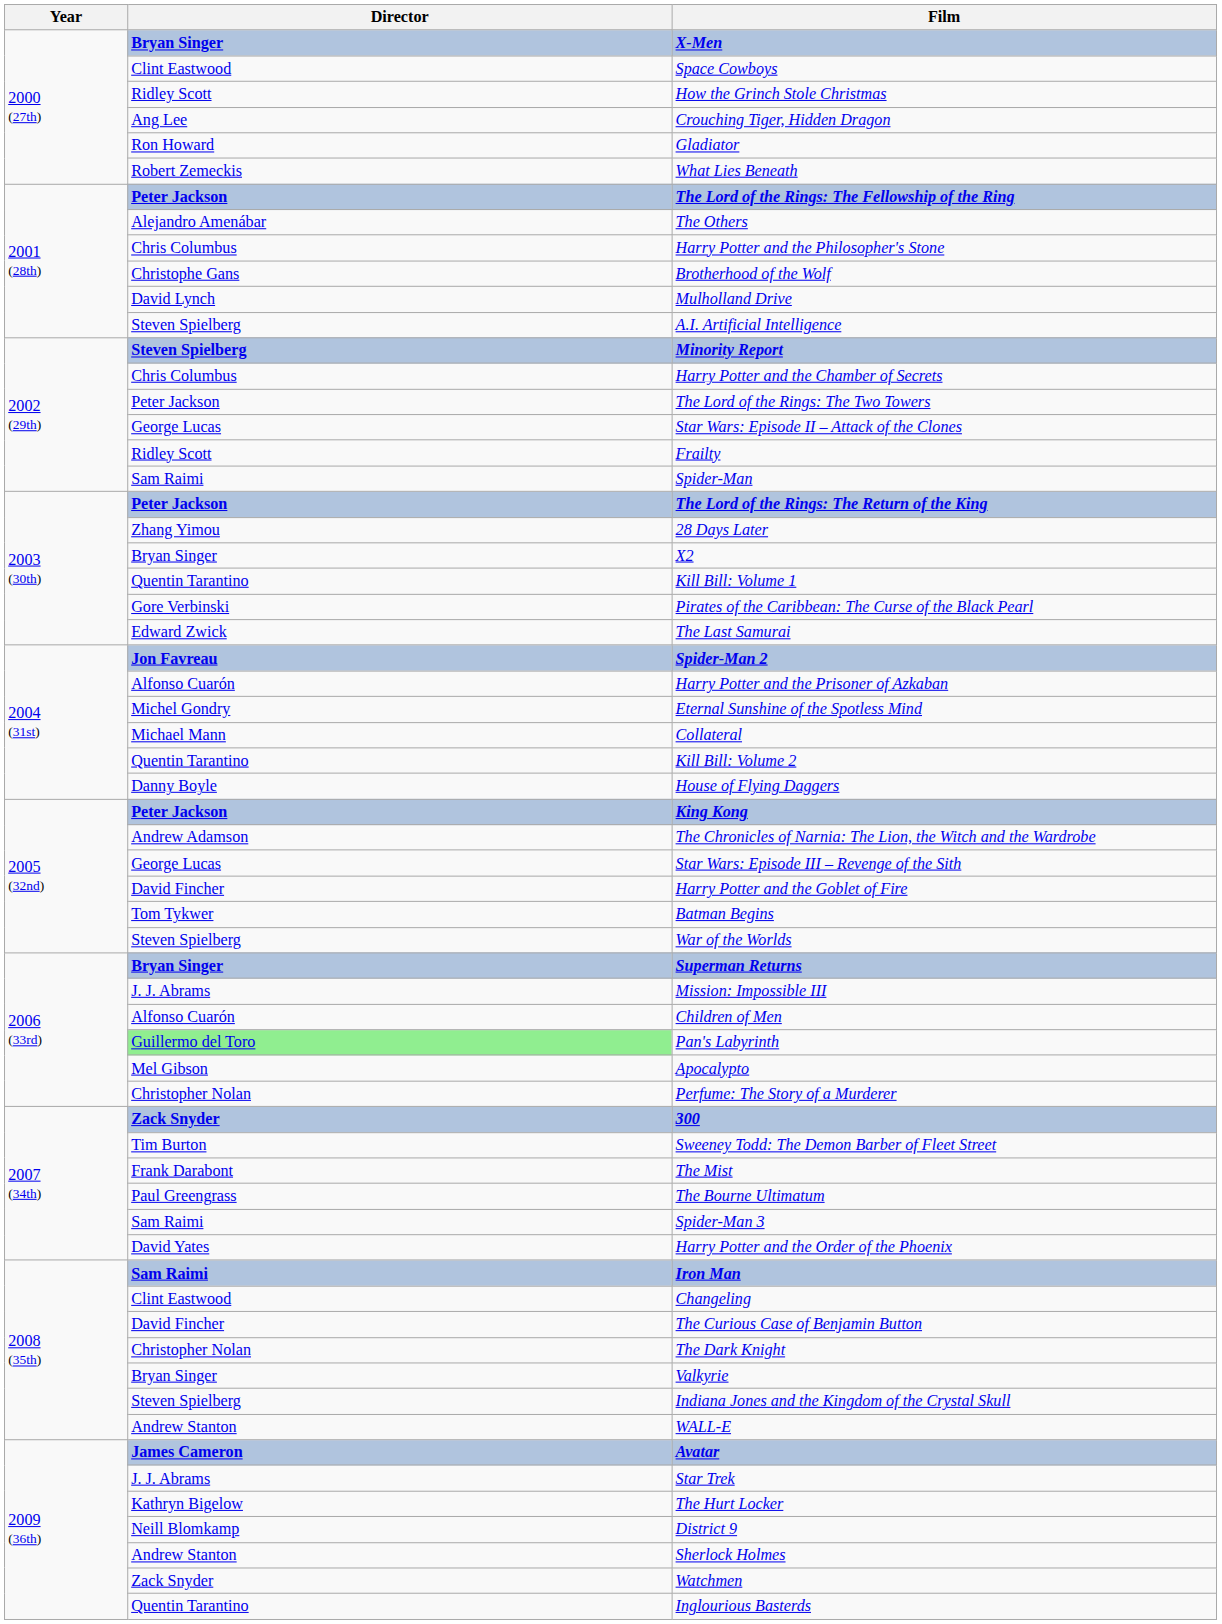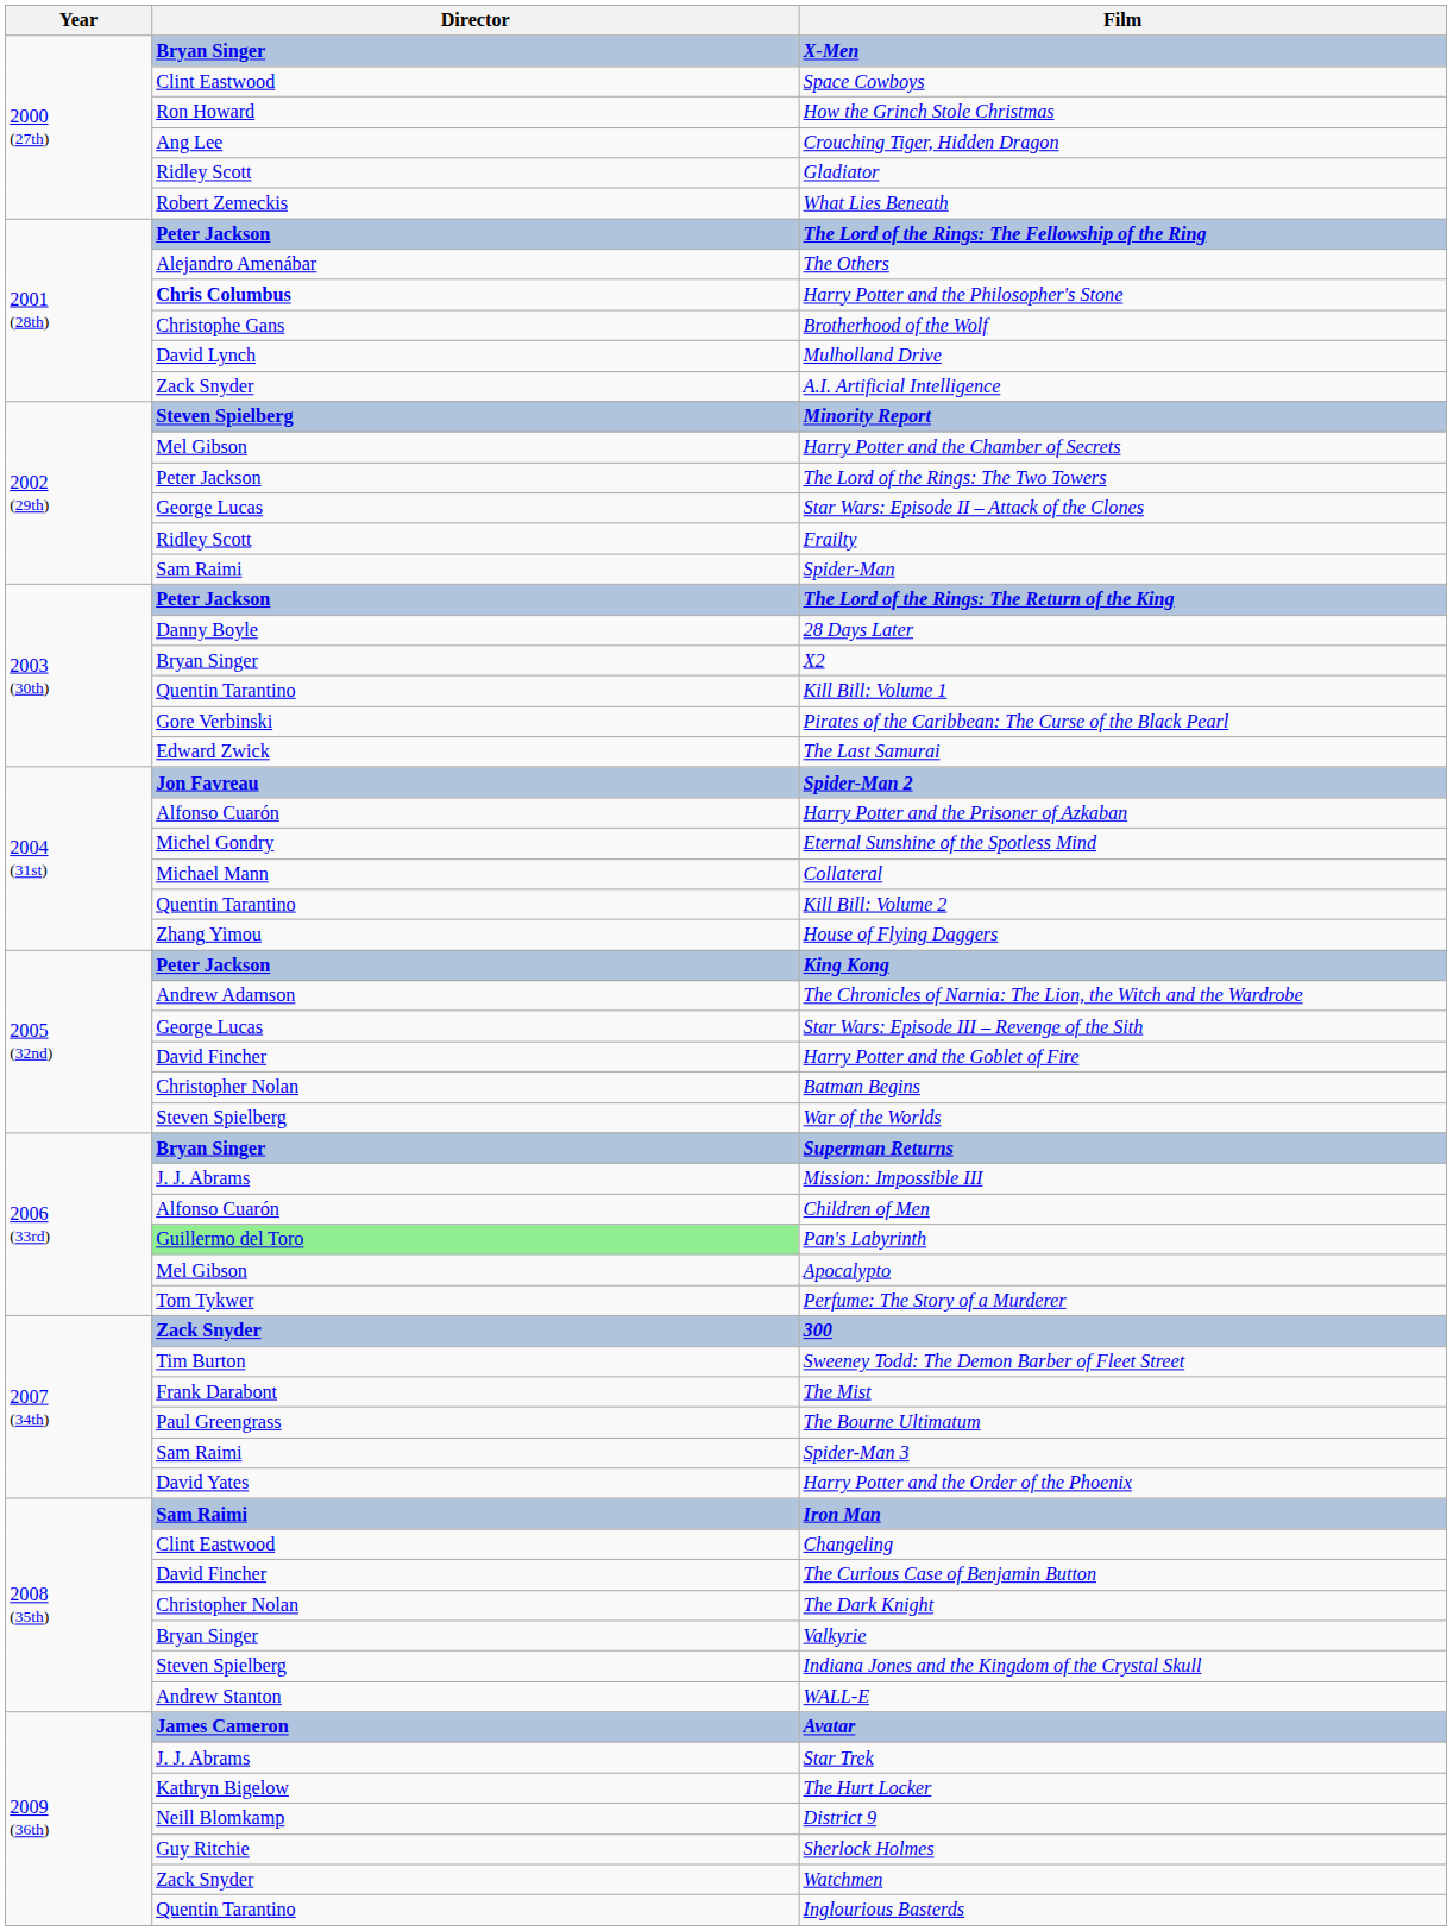How the Grinch Stole Christmas | Director: Ridley Scott -> Ron Howard
Gladiator | Director: Ron Howard -> Ridley Scott
Harry Potter and the Philosopher's Stone | Director: normal -> bold
A.I. Artificial Intelligence | Director: Steven Spielberg -> Zack Snyder
Harry Potter and the Chamber of Secrets | Director: Chris Columbus -> Mel Gibson
28 Days Later | Director: Zhang Yimou -> Danny Boyle
House of Flying Daggers | Director: Danny Boyle -> Zhang Yimou
Batman Begins | Director: Tom Tykwer -> Christopher Nolan
Perfume: The Story of a Murderer | Director: Christopher Nolan -> Tom Tykwer
Sherlock Holmes | Director: Andrew Stanton -> Guy Ritchie
